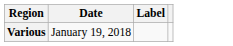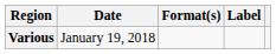+ column: Format(s)
